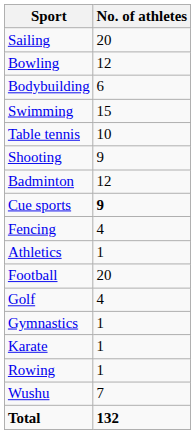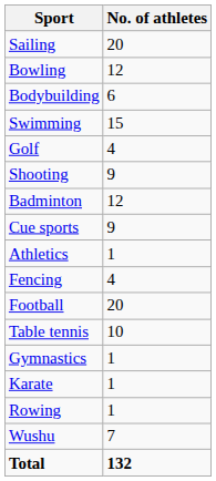rows swapped: Table tennis <-> Golf
Cue sports | No. of athletes: bold -> normal
rows swapped: Athletics <-> Fencing
